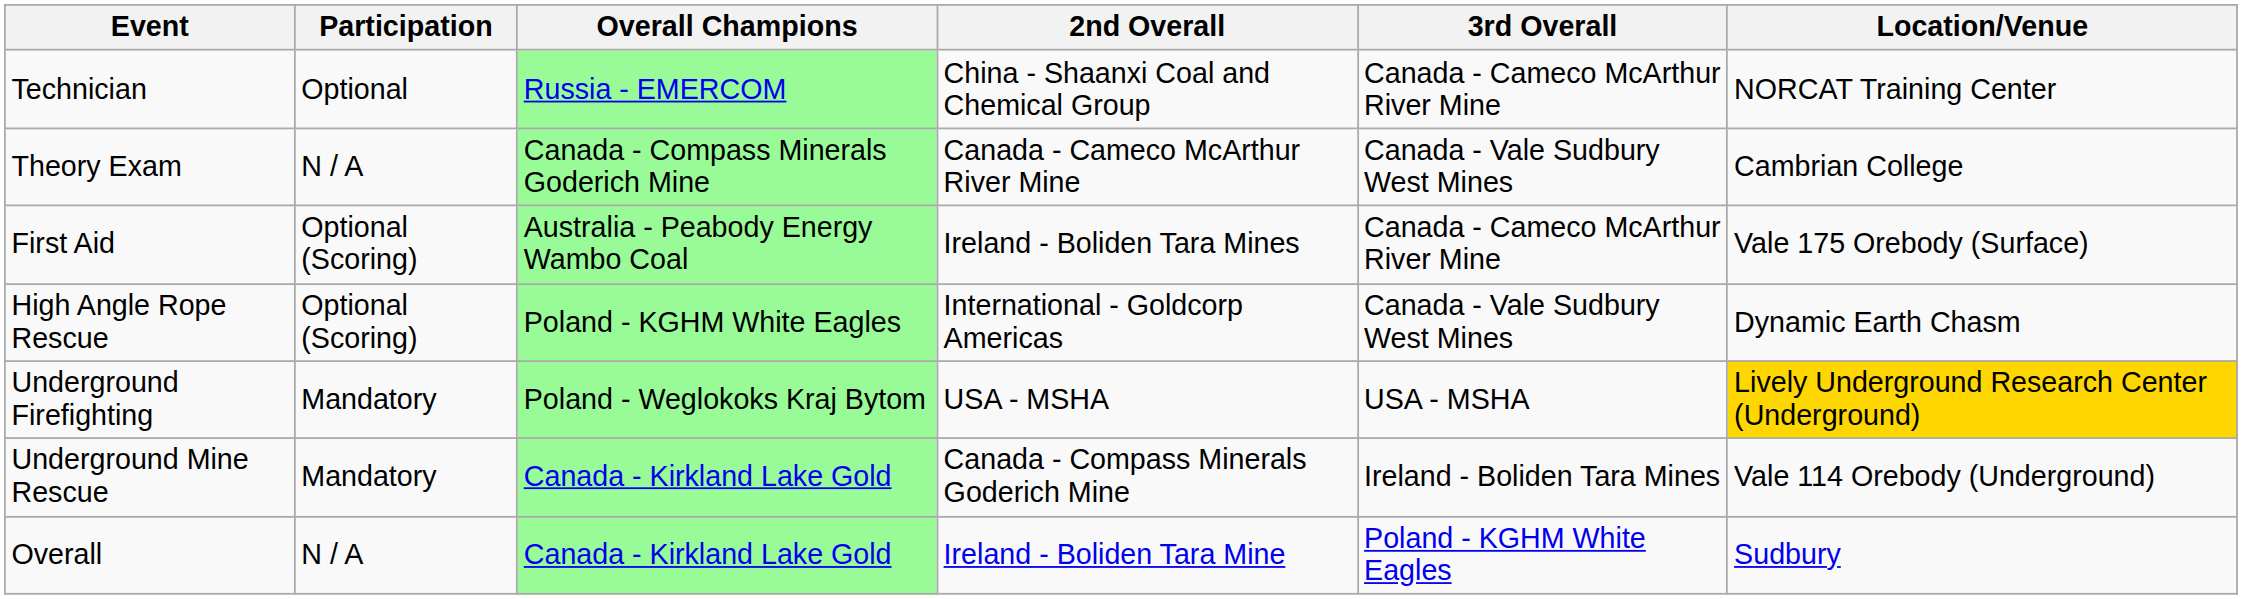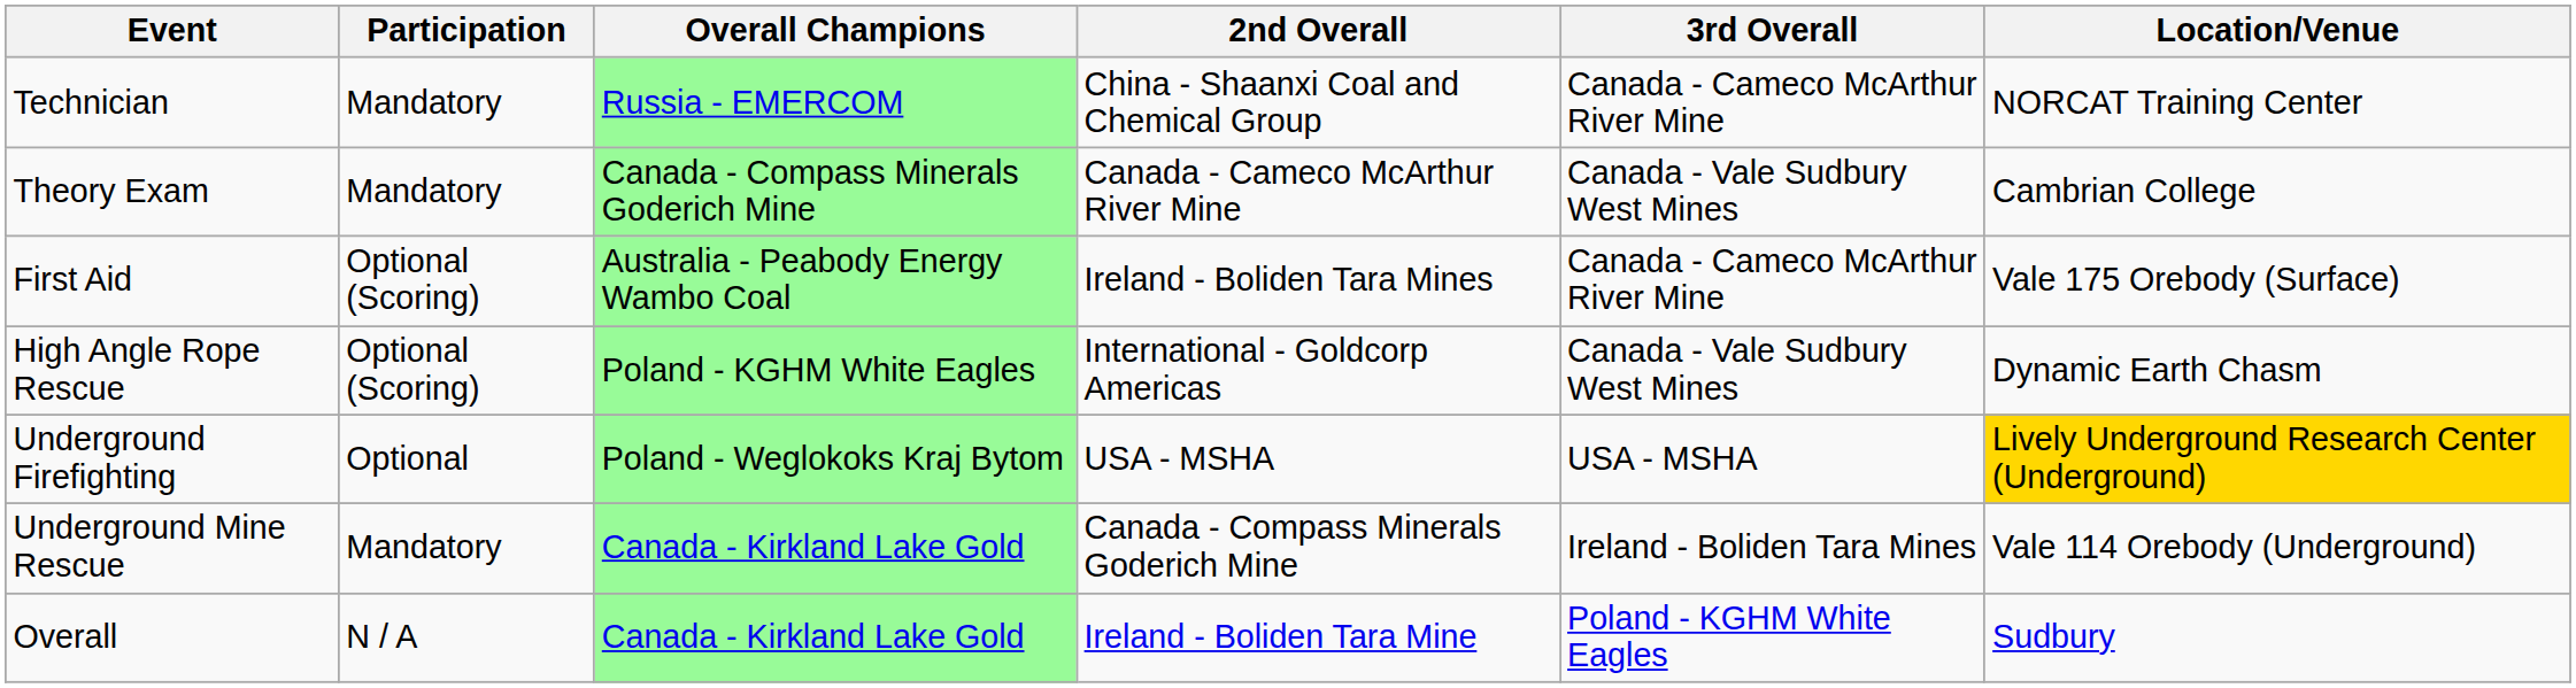Technician | Participation: Optional -> Mandatory
Theory Exam | Participation: N / A -> Mandatory
Underground Firefighting | Participation: Mandatory -> Optional
